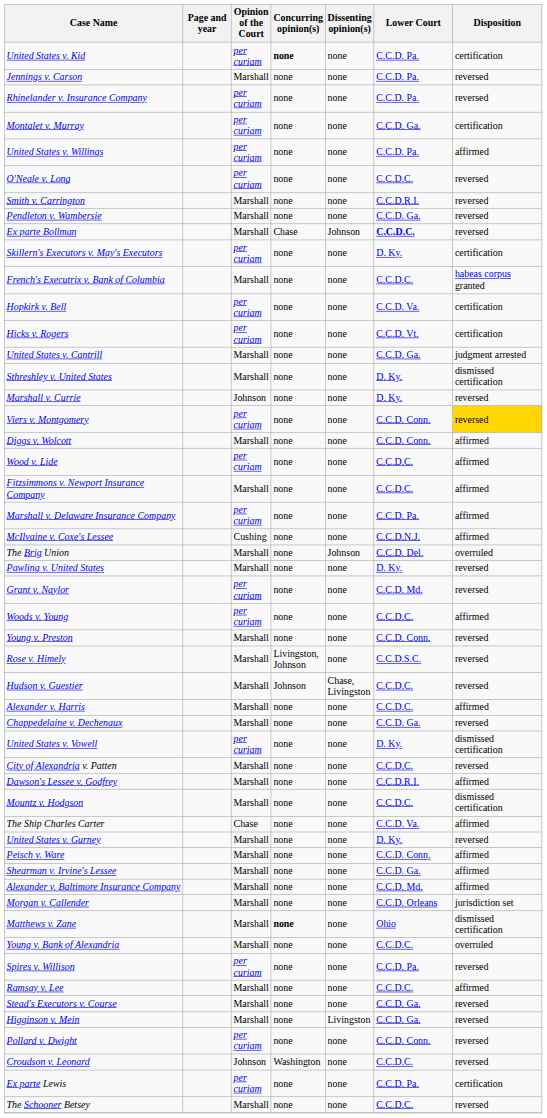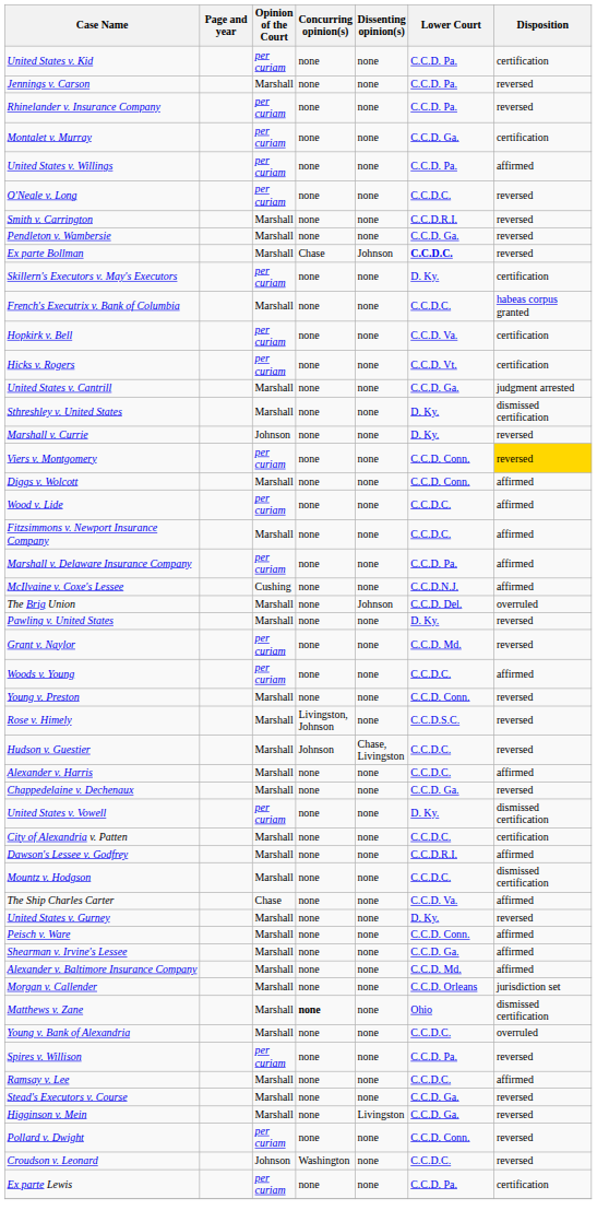United States v. Kid | Concurring opinion(s): bold -> normal
City of Alexandria v. Patten | Disposition: reversed -> certification
- row: The Schooner Betsey | Marshall | none | none | C.C.D.C. | reversed
